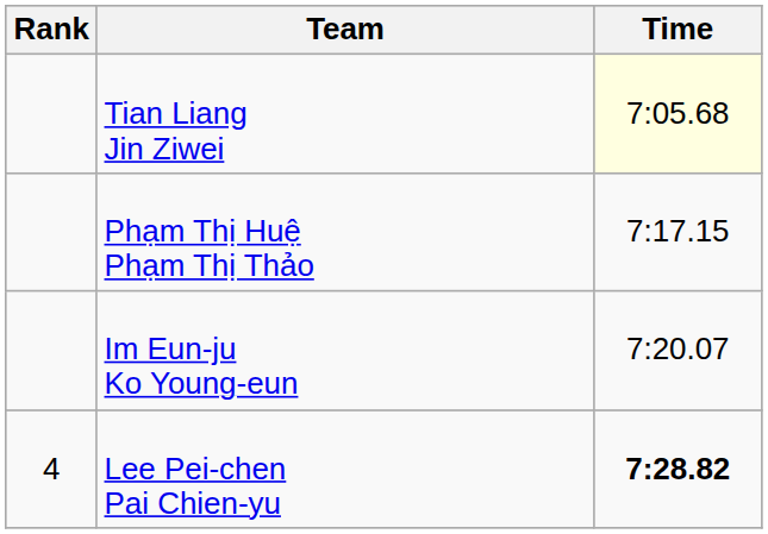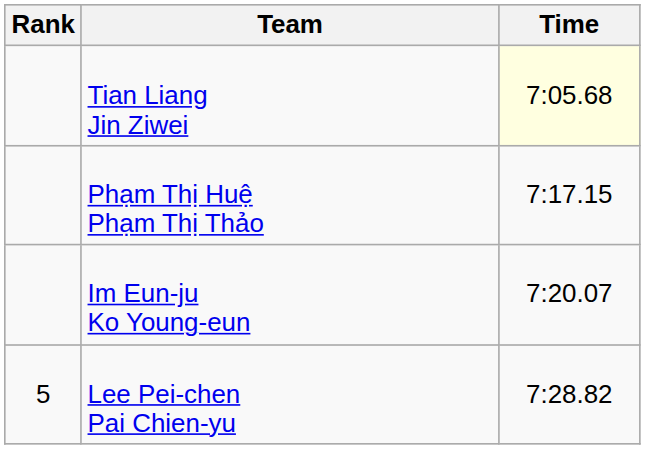Lee Pei-chen Pai Chien-yu | Rank: 4 -> 5
Lee Pei-chen Pai Chien-yu | Time: bold -> normal
